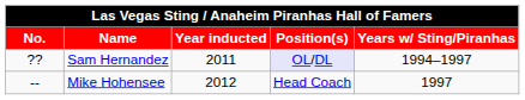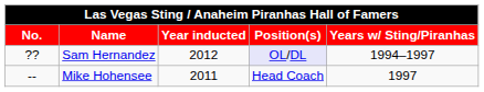Sam Hernandez | Year inducted: 2011 -> 2012
Mike Hohensee | Year inducted: 2012 -> 2011
